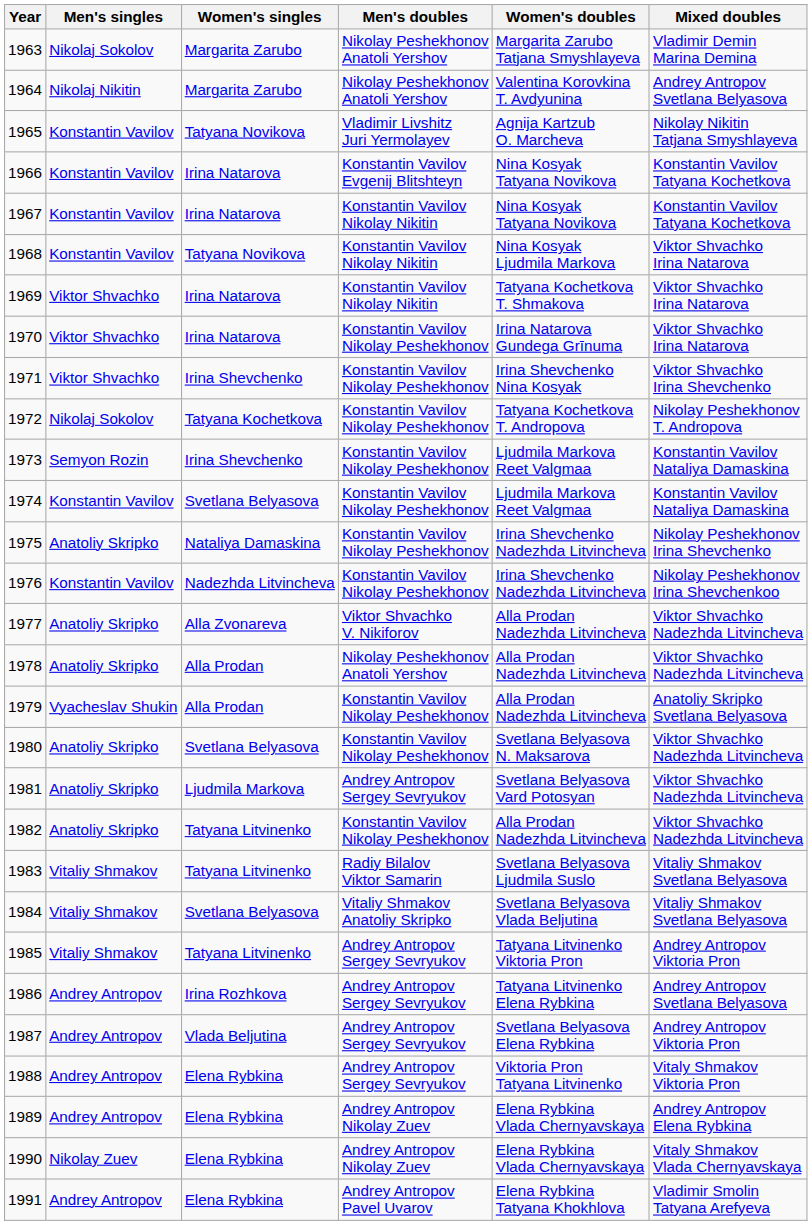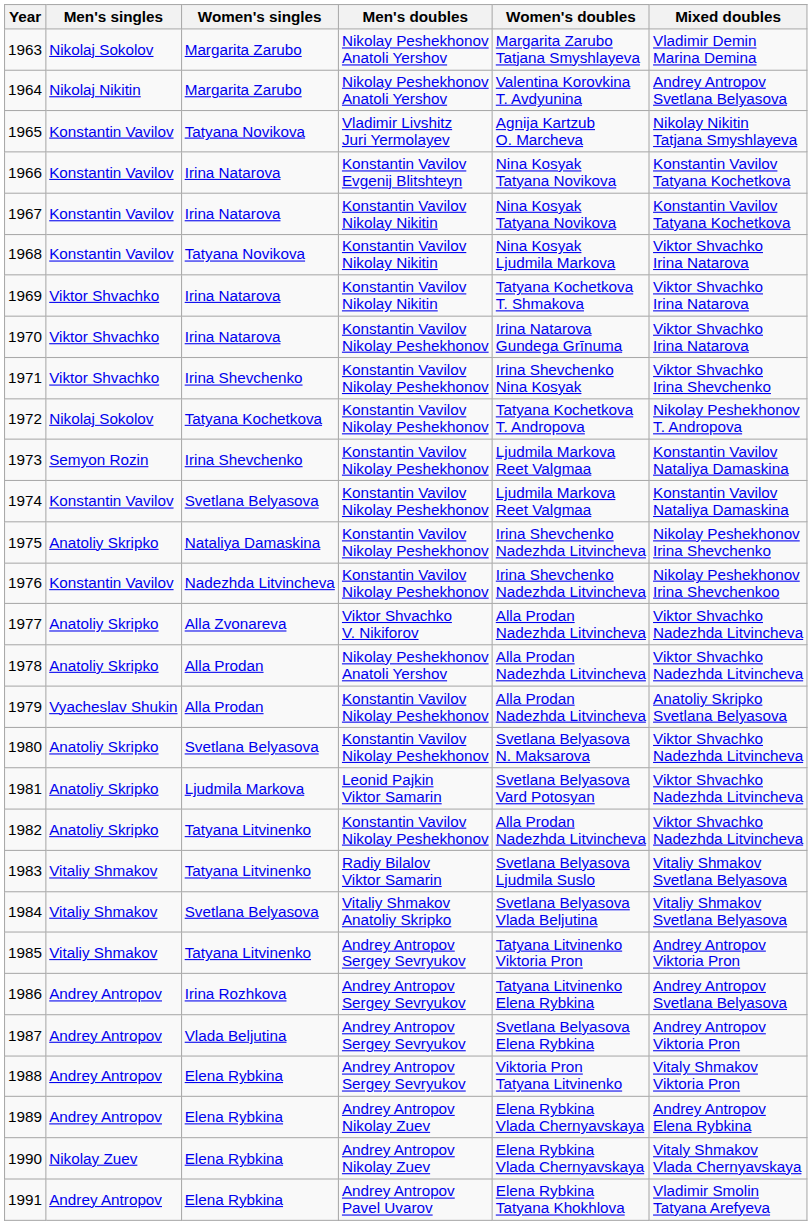1981 | Men's doubles: Andrey Antropov Sergey Sevryukov -> Leonid Pajkin Viktor Samarin
